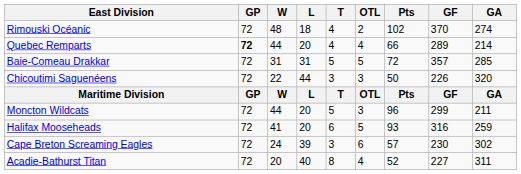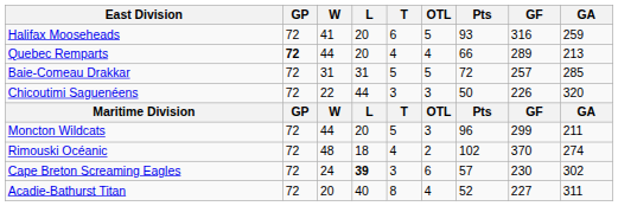rows swapped: Rimouski Océanic <-> Halifax Mooseheads
Quebec Remparts | GA: 214 -> 213
Baie-Comeau Drakkar | GF: 357 -> 257
Cape Breton Screaming Eagles | L: normal -> bold
